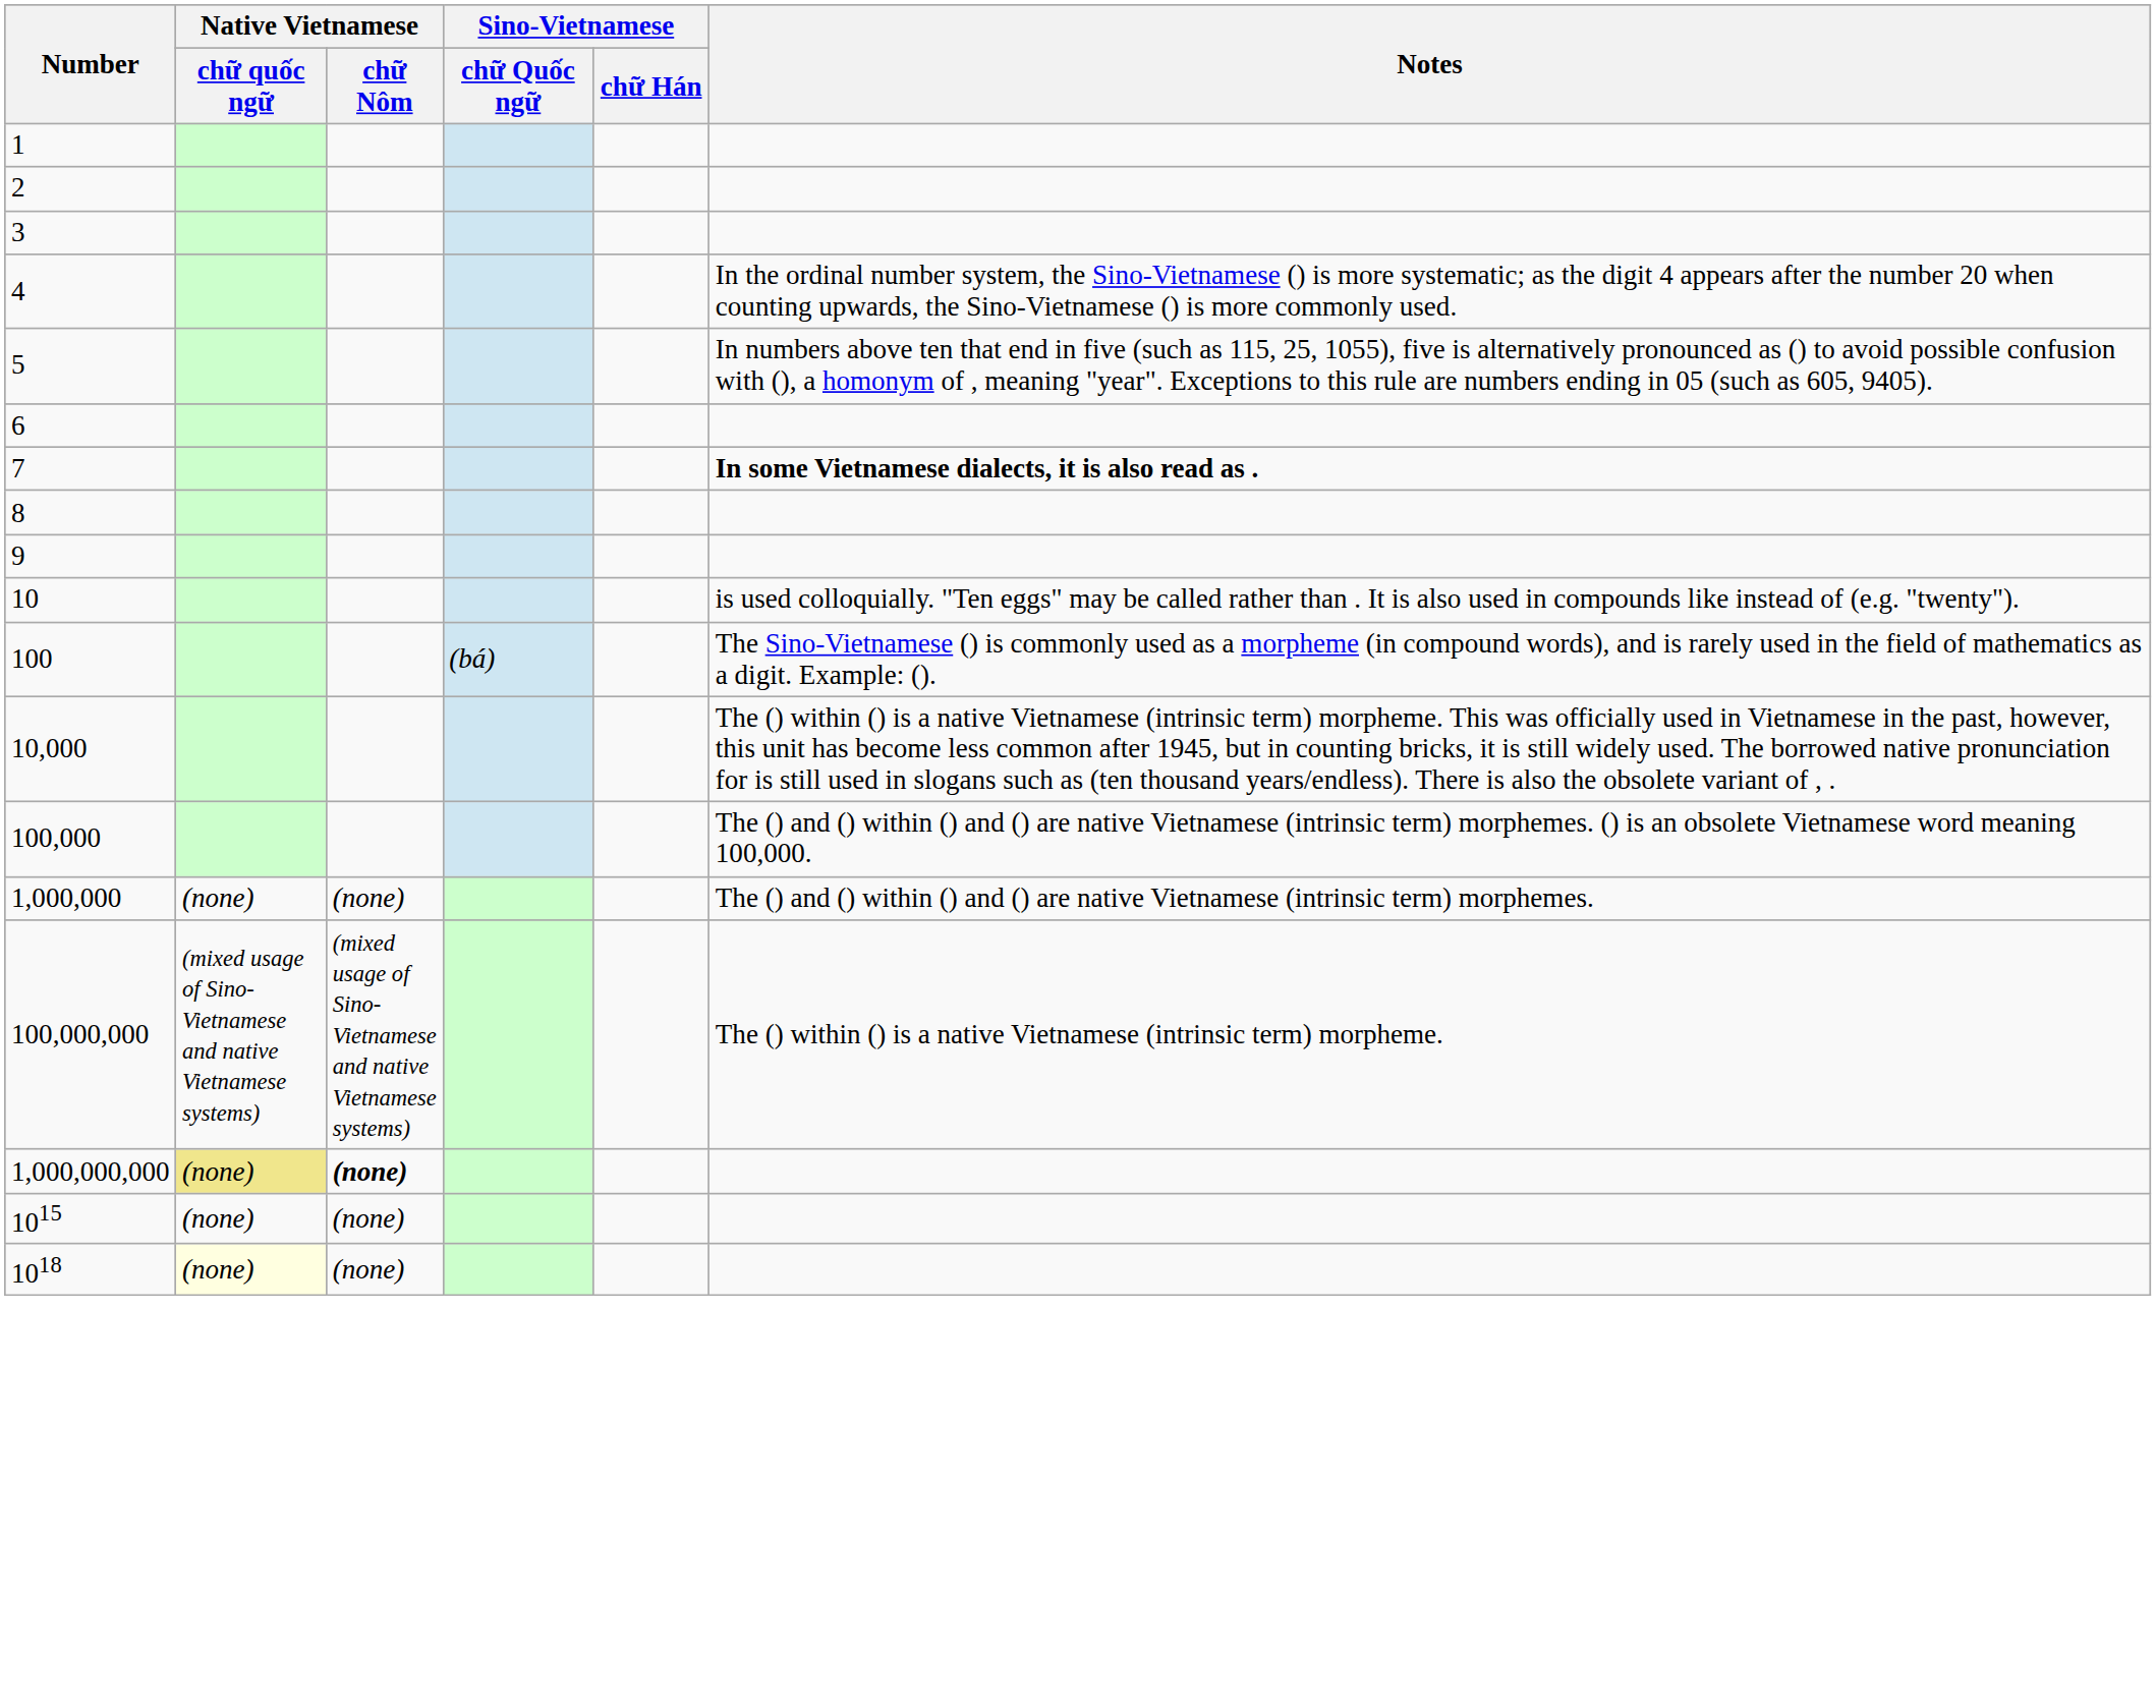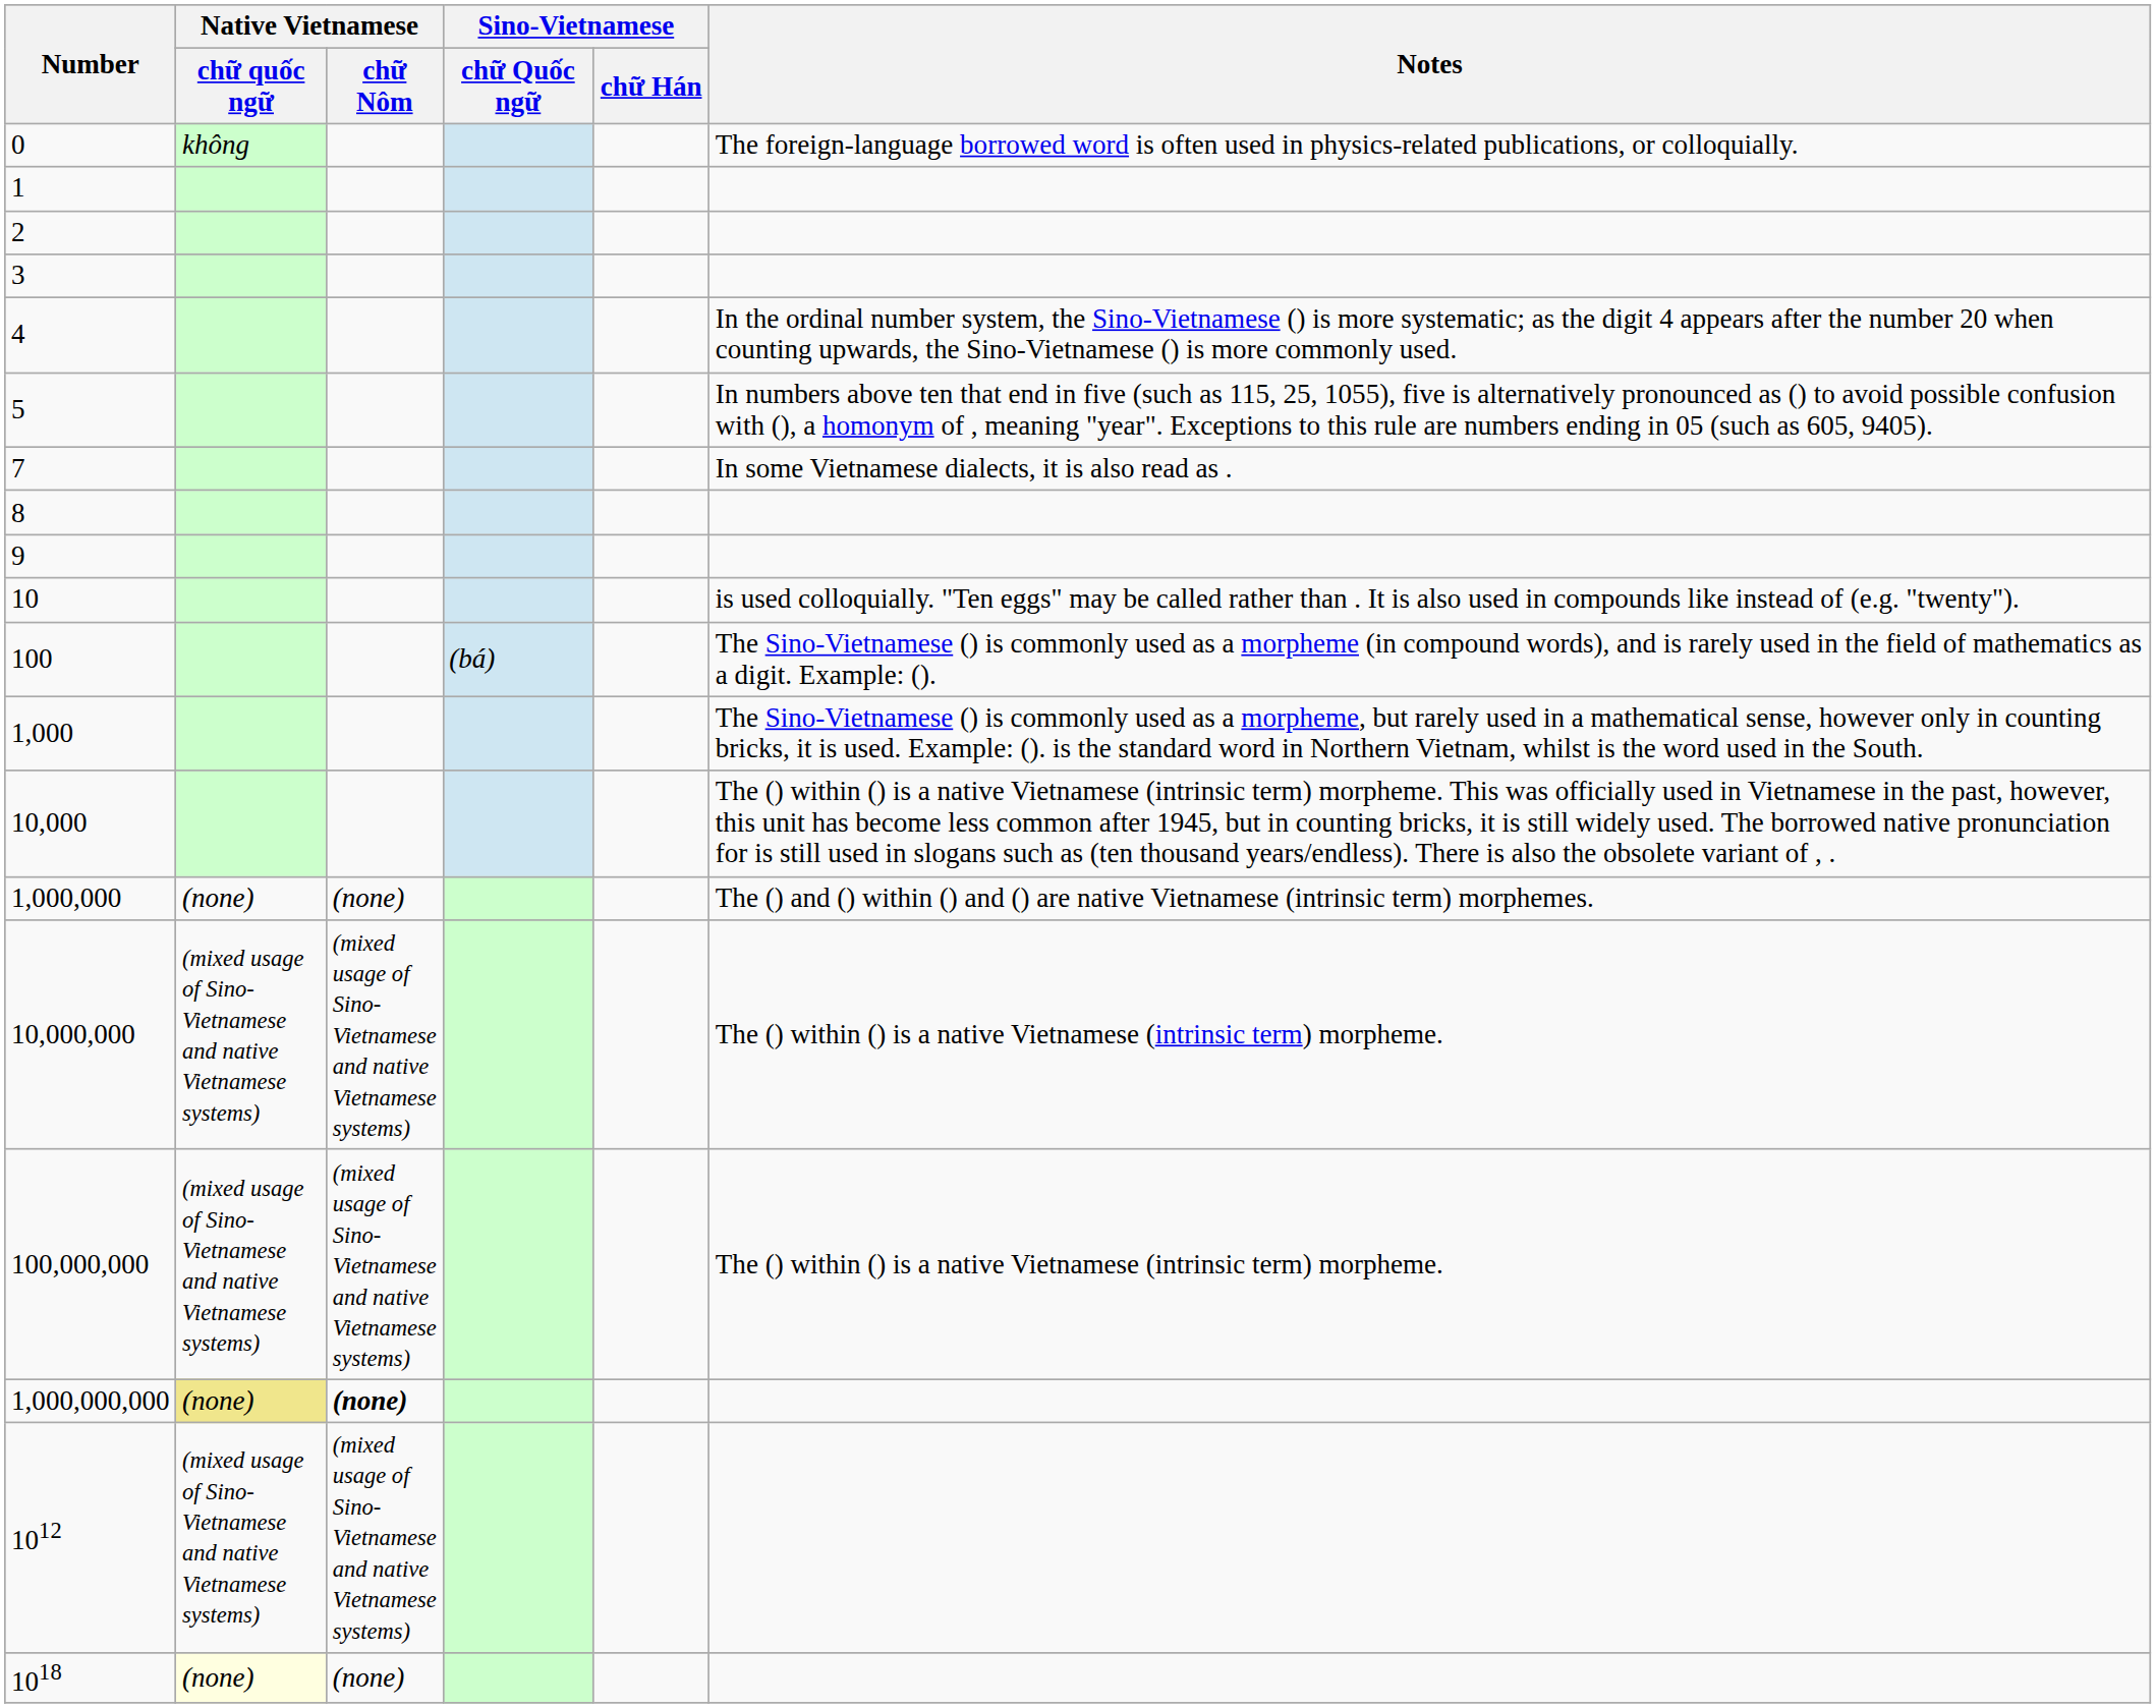+ row: 0 | không | The foreign-language borrowed word is often used in physics-related publications, or colloquially.
- row: 6
7 | Notes: bold -> normal
+ row: 1,000 | The Sino-Vietnamese () is commonly used as a morpheme, but rarely used in a mathematical sense, however only in counting bricks, it is used. Example: (). is the standard word in Northern Vietnam, whilst is the word used in the South.
- row: 100,000 | The () and () within () and () are native Vietnamese (intrinsic term) morphemes. () is an obsolete Vietnamese word meaning 100,000.
+ row: 10,000,000 | (mixed usage of Sino-Vietnamese and native Vietnamese systems) | (mixed usage of Sino-Vietnamese and native Vietnamese systems) | The () within () is a native Vietnamese (intrinsic term) morpheme.
+ row: 1012 | (mixed usage of Sino-Vietnamese and native Vietnamese systems) | (mixed usage of Sino-Vietnamese and native Vietnamese systems)
- row: 1015 | (none) | (none)
